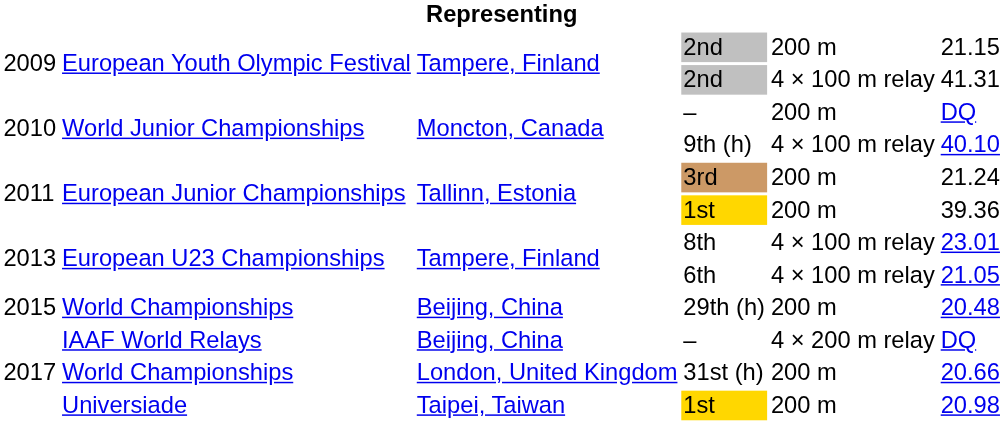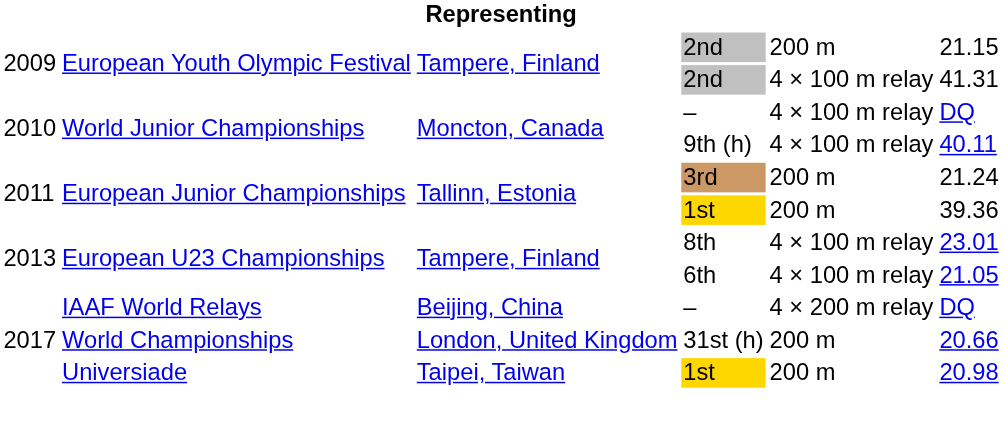World Junior Championships / – | column 5: 200 m -> 4 × 100 m relay
9th (h) | column 6: 40.10 -> 40.11
- row: 2015 | World Championships | Beijing, China | 29th (h) | 200 m | 20.48
